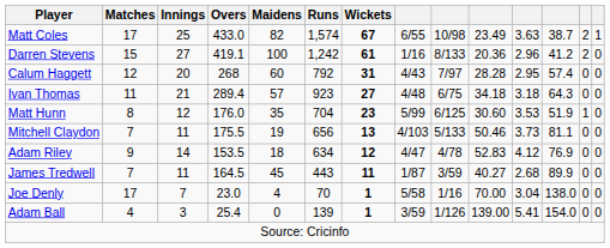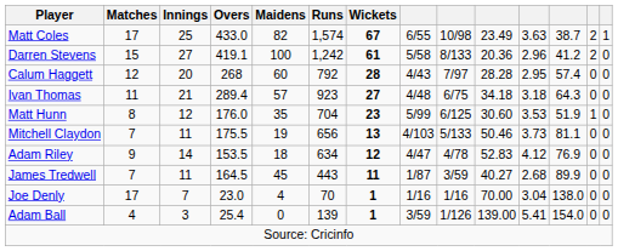Darren Stevens | column 8: 1/16 -> 5/58
Calum Haggett | Wickets: 31 -> 28
Joe Denly | column 8: 5/58 -> 1/16
